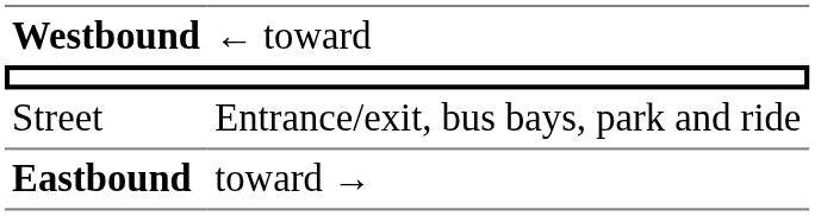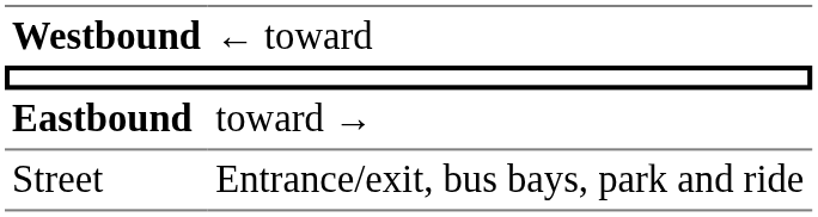rows swapped: Eastbound <-> Street
